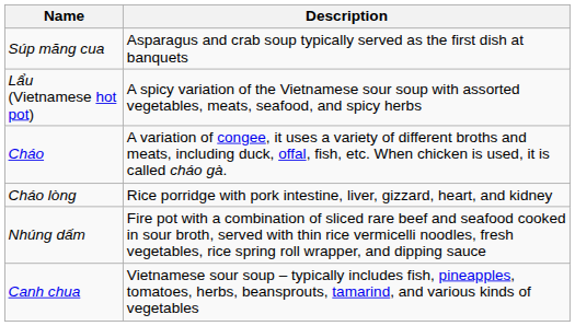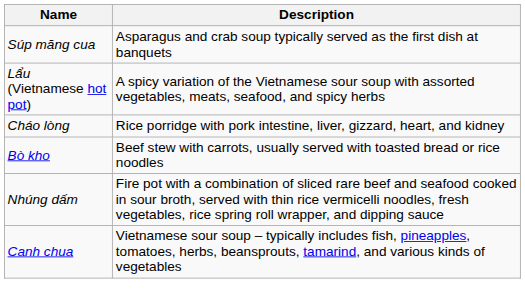- row: Cháo | A variation of congee, it uses a variety of different broths and meats, including duck, offal, fish, etc. When chicken is used, it is called cháo gà.
+ row: Bò kho | Beef stew with carrots, usually served with toasted bread or rice noodles
